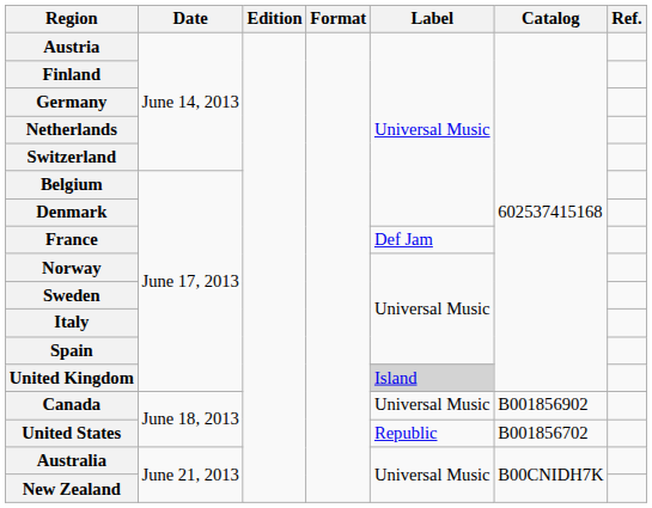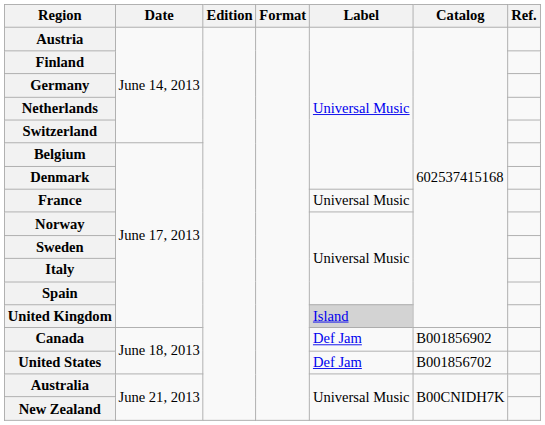France | Label: Def Jam -> Universal Music
Canada | Label: Universal Music -> Def Jam
United States | Label: Republic -> Def Jam
